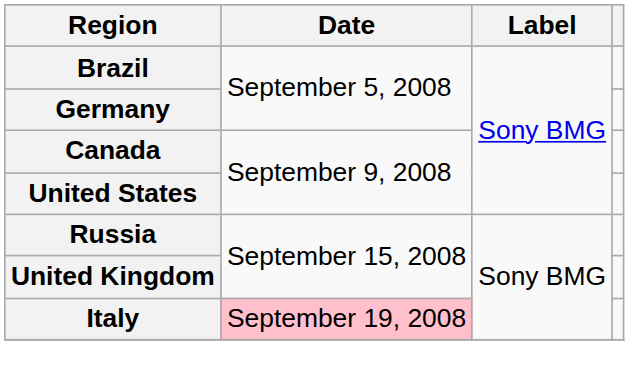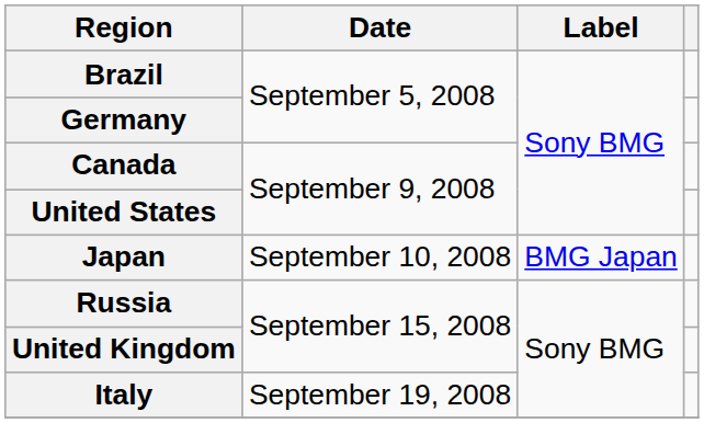+ row: Japan | September 10, 2008 | BMG Japan
Italy | Date: pink background -> no background
